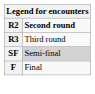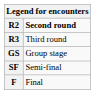+ row: GS | Group stage
SF | column 2: lightgrey background -> no background
